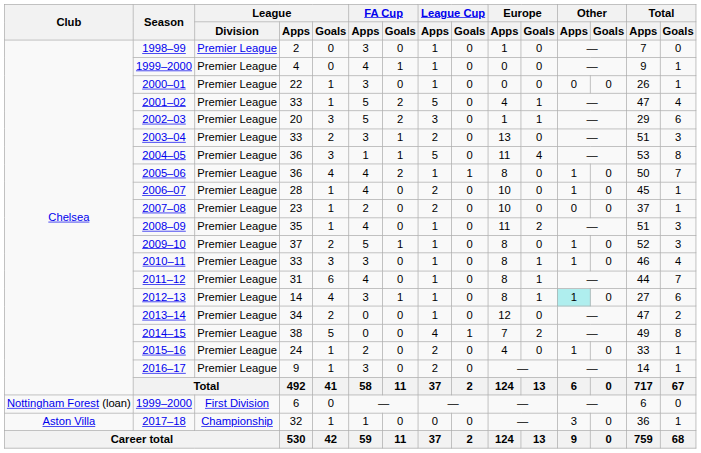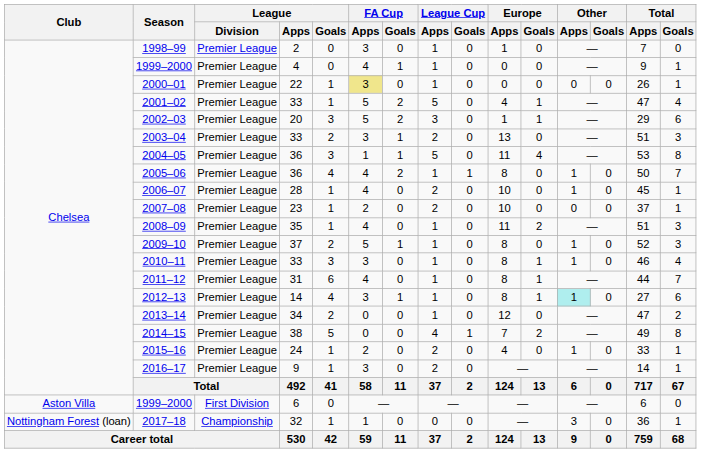2000–01 | FA Cup / Apps: no background -> khaki background
1999–2000 / 6 | Club: Nottingham Forest (loan) -> Aston Villa
2017–18 | Club: Aston Villa -> Nottingham Forest (loan)
